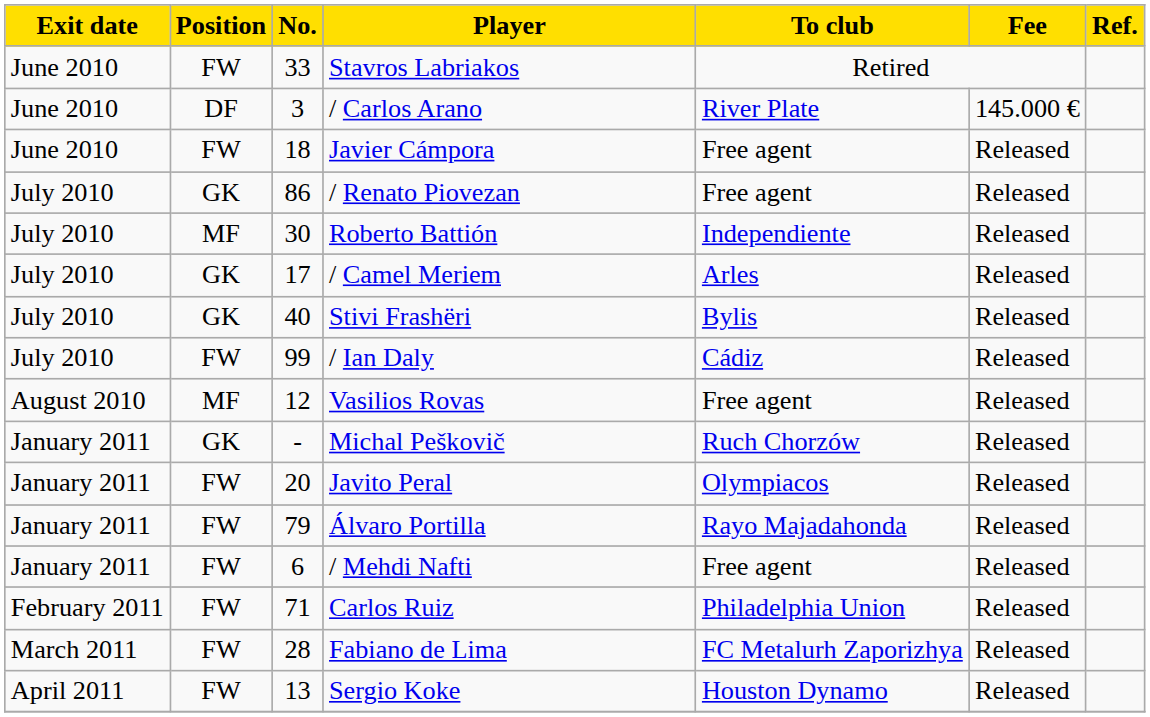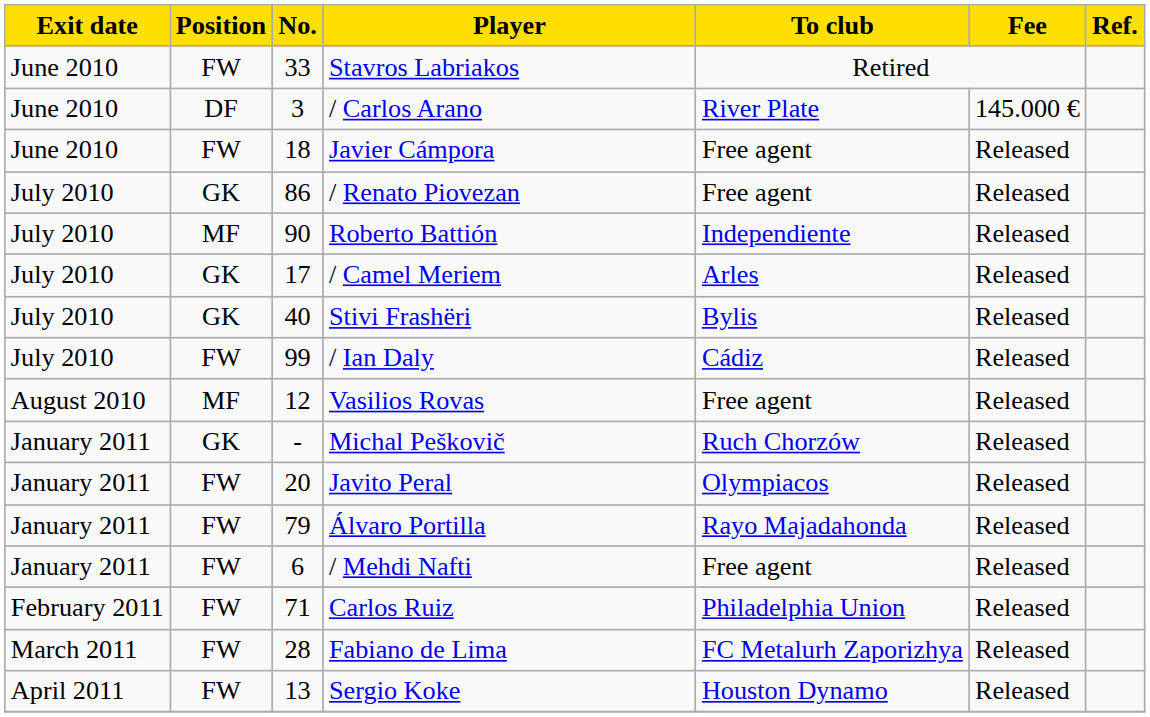Roberto Battión | No.: 30 -> 90
